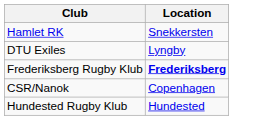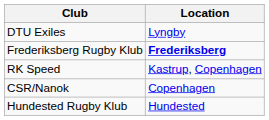- row: Hamlet RK | Snekkersten
+ row: RK Speed | Kastrup, Copenhagen
